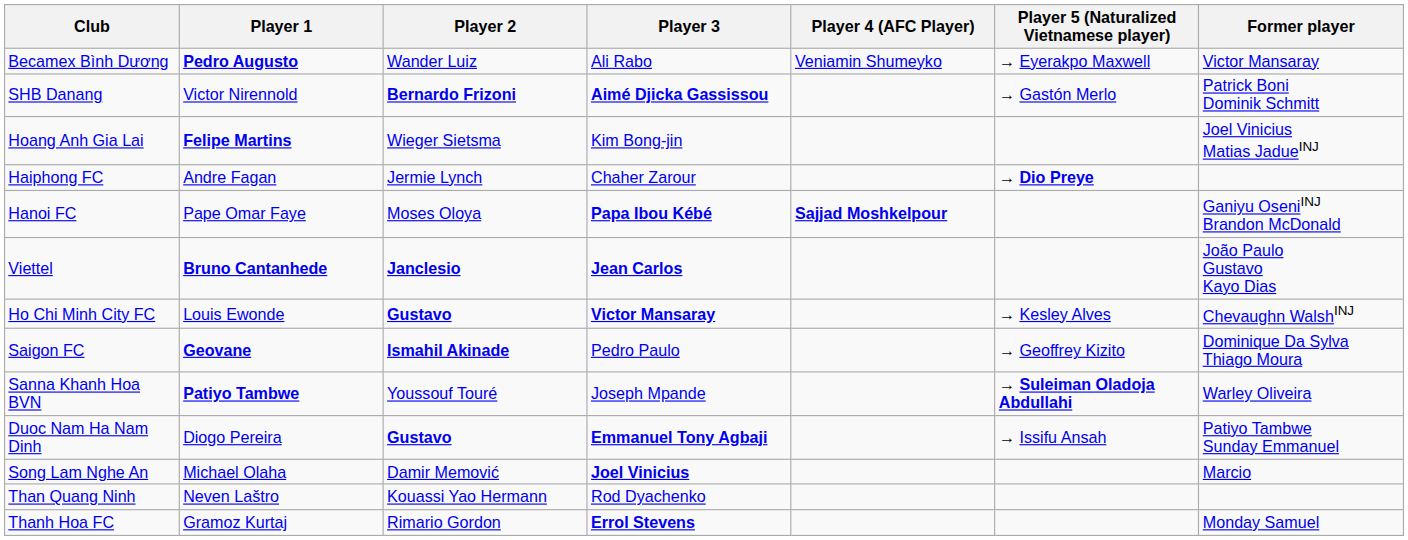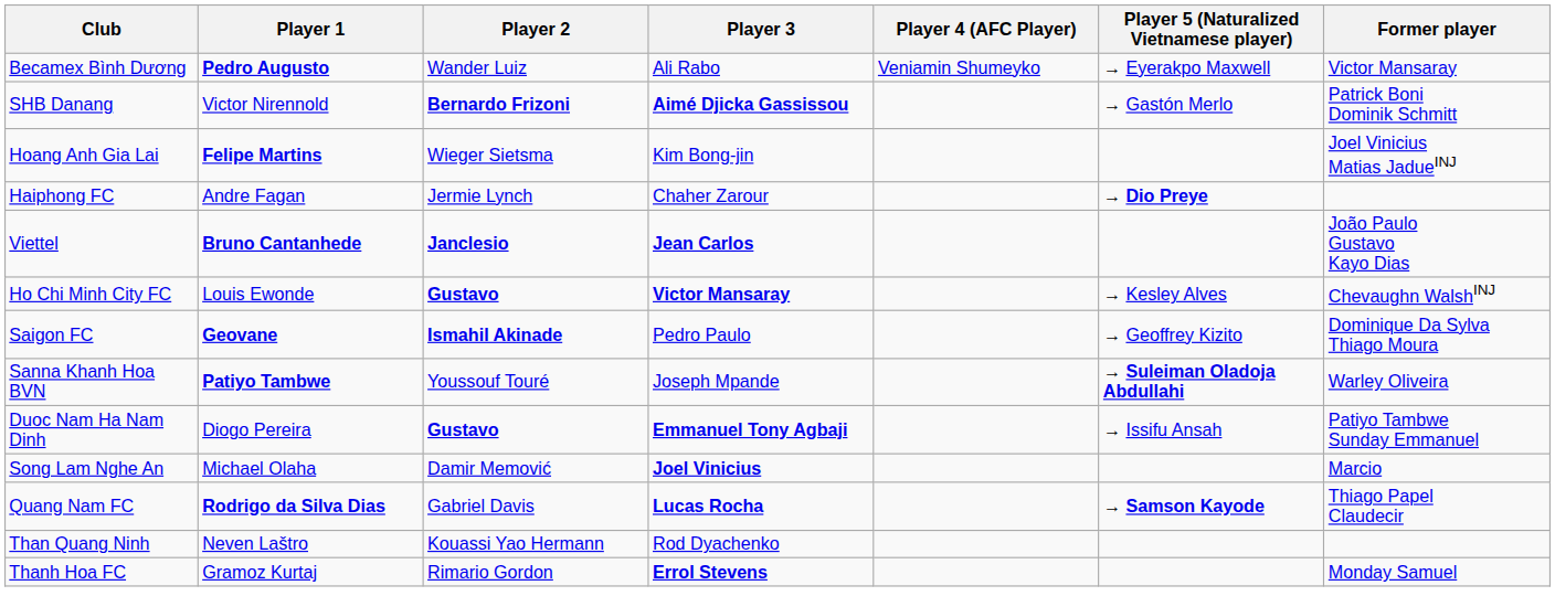- row: Hanoi FC | Pape Omar Faye | Moses Oloya | Papa Ibou Kébé | Sajjad Moshkelpour | Ganiyu OseniINJ Brandon McDonald
+ row: Quang Nam FC | Rodrigo da Silva Dias | Gabriel Davis | Lucas Rocha | → Samson Kayode | Thiago Papel Claudecir
